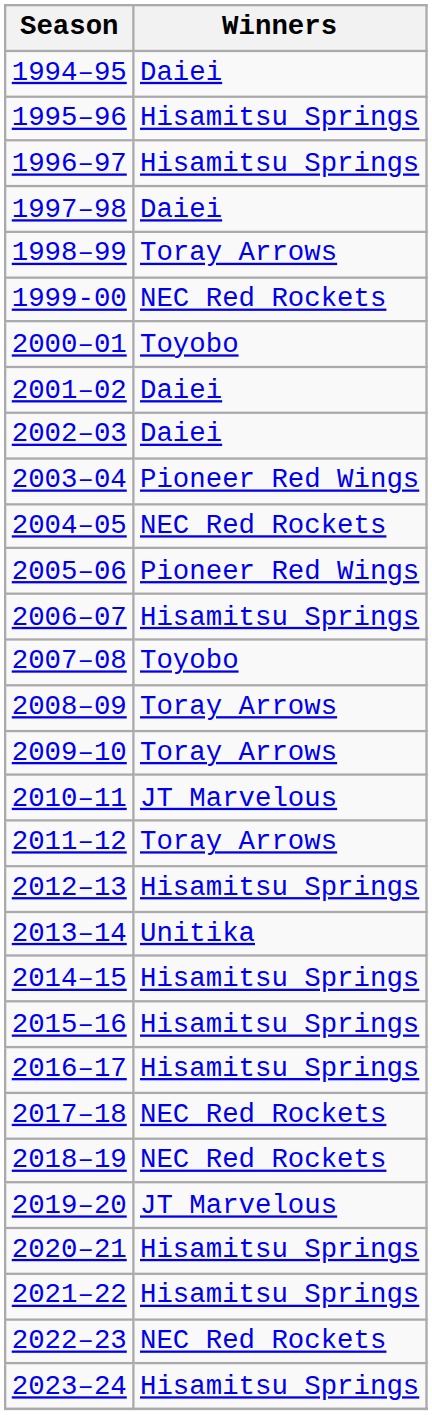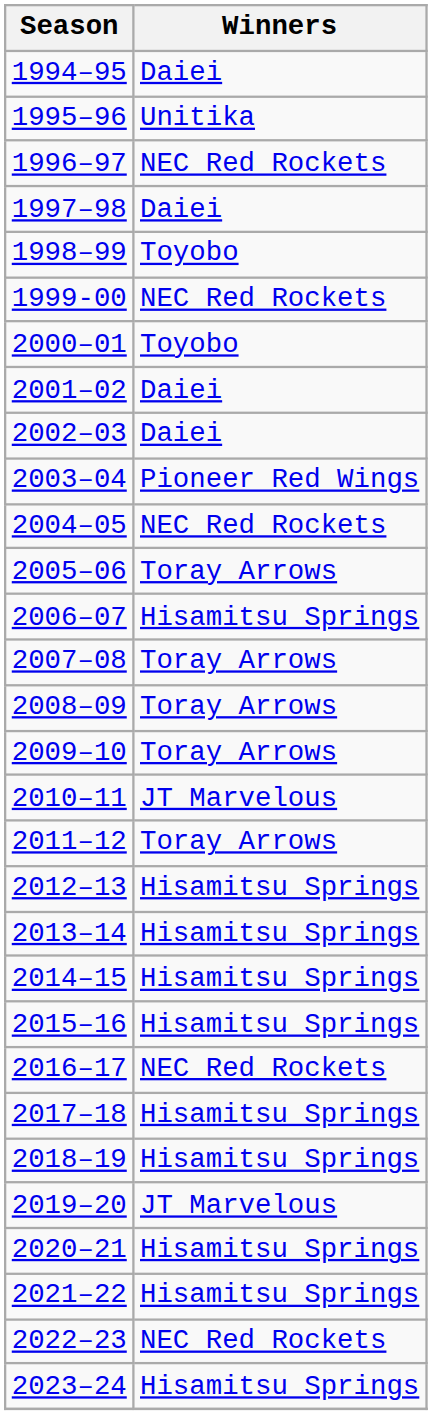1995–96 | Winners: Hisamitsu Springs -> Unitika
1996–97 | Winners: Hisamitsu Springs -> NEC Red Rockets
1998–99 | Winners: Toray Arrows -> Toyobo
2005–06 | Winners: Pioneer Red Wings -> Toray Arrows
2007–08 | Winners: Toyobo -> Toray Arrows
2013–14 | Winners: Unitika -> Hisamitsu Springs
2016–17 | Winners: Hisamitsu Springs -> NEC Red Rockets
2017–18 | Winners: NEC Red Rockets -> Hisamitsu Springs
2018–19 | Winners: NEC Red Rockets -> Hisamitsu Springs
